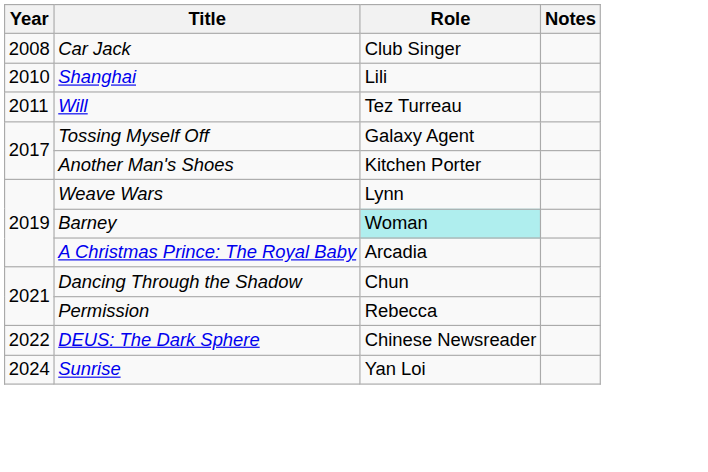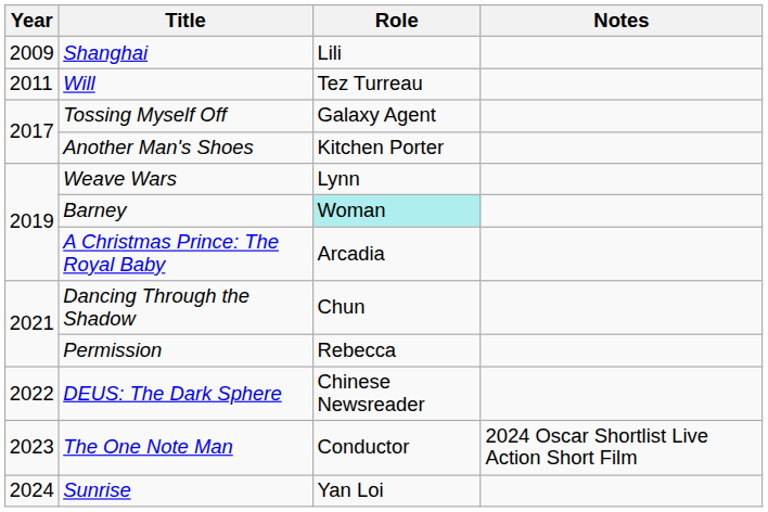- row: 2008 | Car Jack | Club Singer
Shanghai | Year: 2010 -> 2009
+ row: 2023 | The One Note Man | Conductor | 2024 Oscar Shortlist Live Action Short Film
